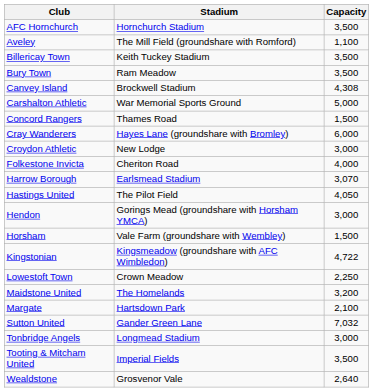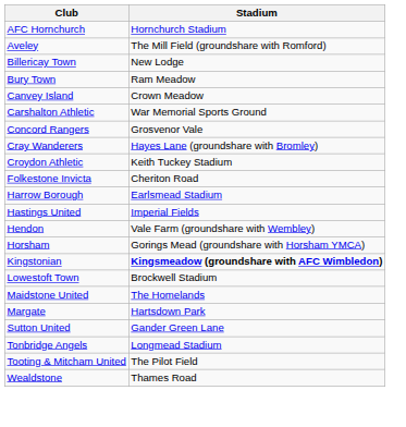- column: Capacity | 3,500 | 1,100 | 3,500 | 3,500 | 4,308 | 5,000 | 1,500 | 6,000 | 3,000 | 4,000 | 3,070 | 4,050 | 3,000 | 1,500 | 4,722 | 2,250 | 3,200 | 2,100 | 7,032 | 3,000 | 3,500 | 2,640
Billericay Town | Stadium: Keith Tuckey Stadium -> New Lodge
Canvey Island | Stadium: Brockwell Stadium -> Crown Meadow
Concord Rangers | Stadium: Thames Road -> Grosvenor Vale
Croydon Athletic | Stadium: New Lodge -> Keith Tuckey Stadium
Hastings United | Stadium: The Pilot Field -> Imperial Fields
Hendon | Stadium: Gorings Mead (groundshare with Horsham YMCA) -> Vale Farm (groundshare with Wembley)
Horsham | Stadium: Vale Farm (groundshare with Wembley) -> Gorings Mead (groundshare with Horsham YMCA)
Kingstonian | Stadium: normal -> bold
Lowestoft Town | Stadium: Crown Meadow -> Brockwell Stadium
Tooting & Mitcham United | Stadium: Imperial Fields -> The Pilot Field
Wealdstone | Stadium: Grosvenor Vale -> Thames Road
